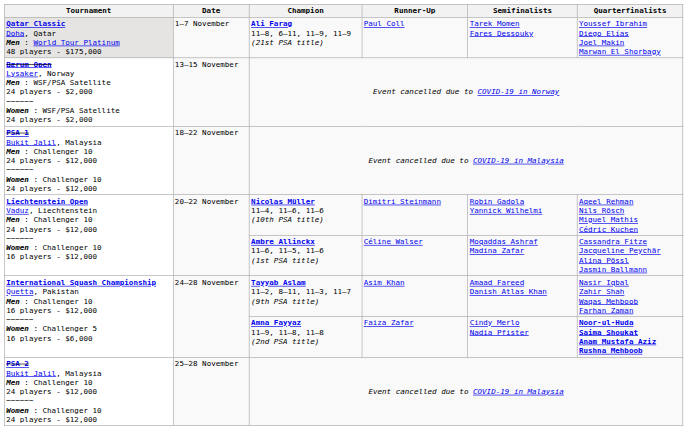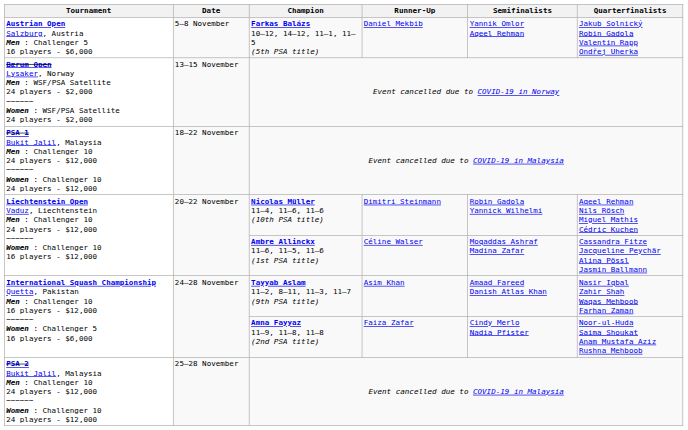- row: Qatar Classic Doha, Qatar Men : World Tour Platinum 48 players - $175,000 | 1–7 November | Ali Farag 11–8, 6–11, 11–9, 11–9 (21st PSA title) | Paul Coll | Tarek Momen Fares Dessouky | Youssef Ibrahim Diego Elías Joel Makin Marwan El Shorbagy
+ row: Austrian Open Salzburg, Austria Men : Challenger 5 16 players - $6,000 | 5–8 November | Farkas Balázs 10–12, 14–12, 11–1, 11–5 (5th PSA title) | Daniel Mekbib | Yannik Omlor Aqeel Rehman | Jakub Solnický Robin Gadola Valentin Rapp Ondřej Uherka
Amna Fayyaz 11–9, 11–8, 11–8 (2nd PSA title) | Quarterfinalists: bold -> normal
